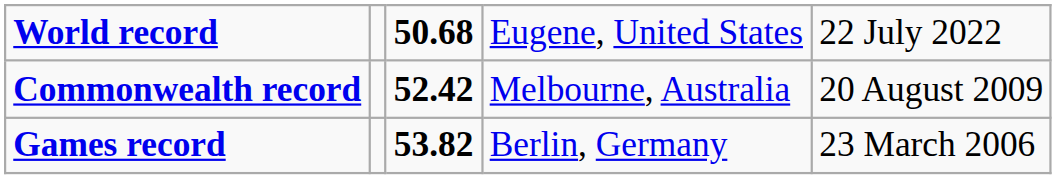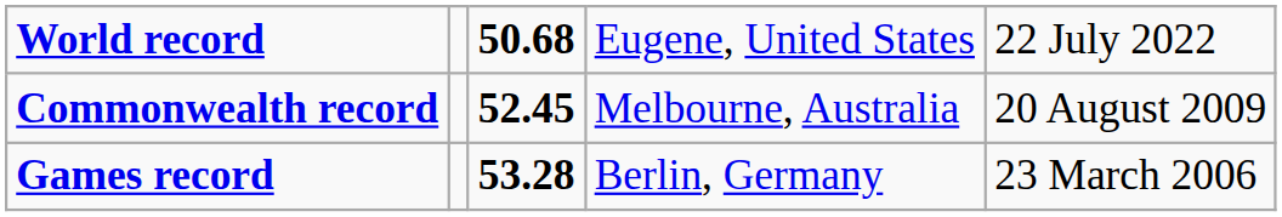Commonwealth record | column 3: 52.42 -> 52.45
Games record | column 3: 53.82 -> 53.28
